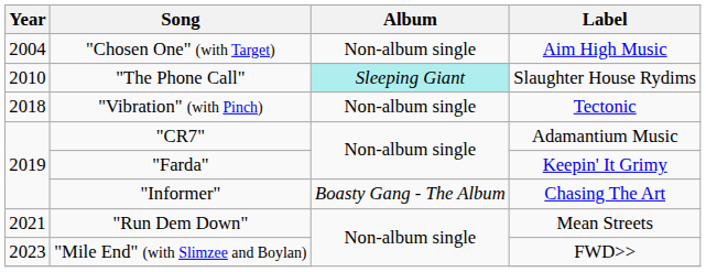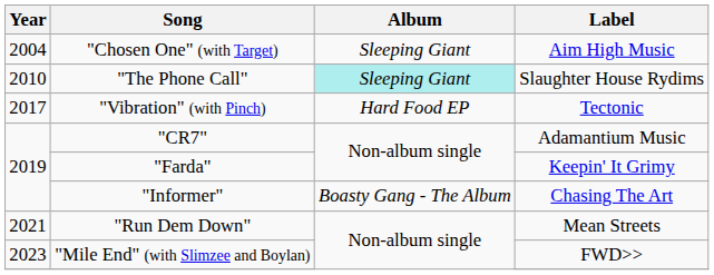"Chosen One" (with Target) | Album: Non-album single -> Sleeping Giant
"Vibration" (with Pinch) | Year: 2018 -> 2017
"Vibration" (with Pinch) | Album: Non-album single -> Hard Food EP
